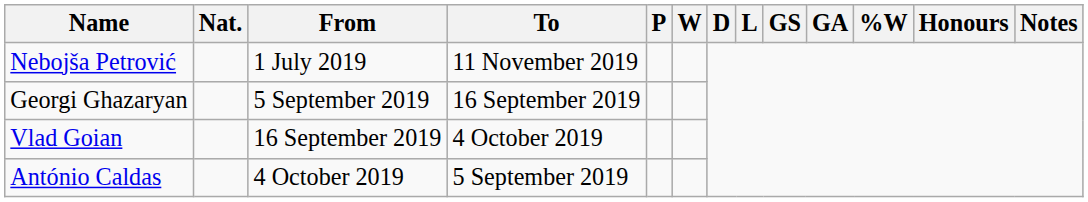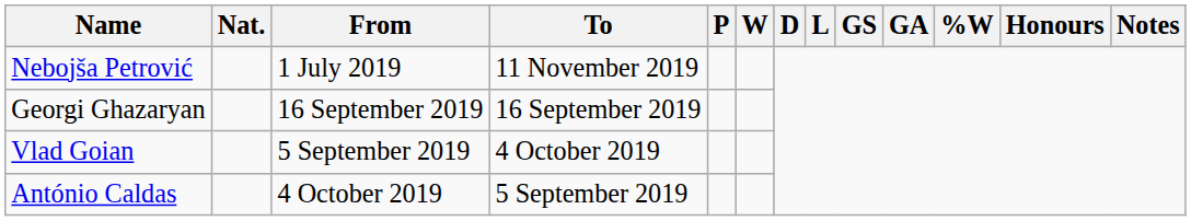Georgi Ghazaryan | From: 5 September 2019 -> 16 September 2019
Vlad Goian | From: 16 September 2019 -> 5 September 2019
